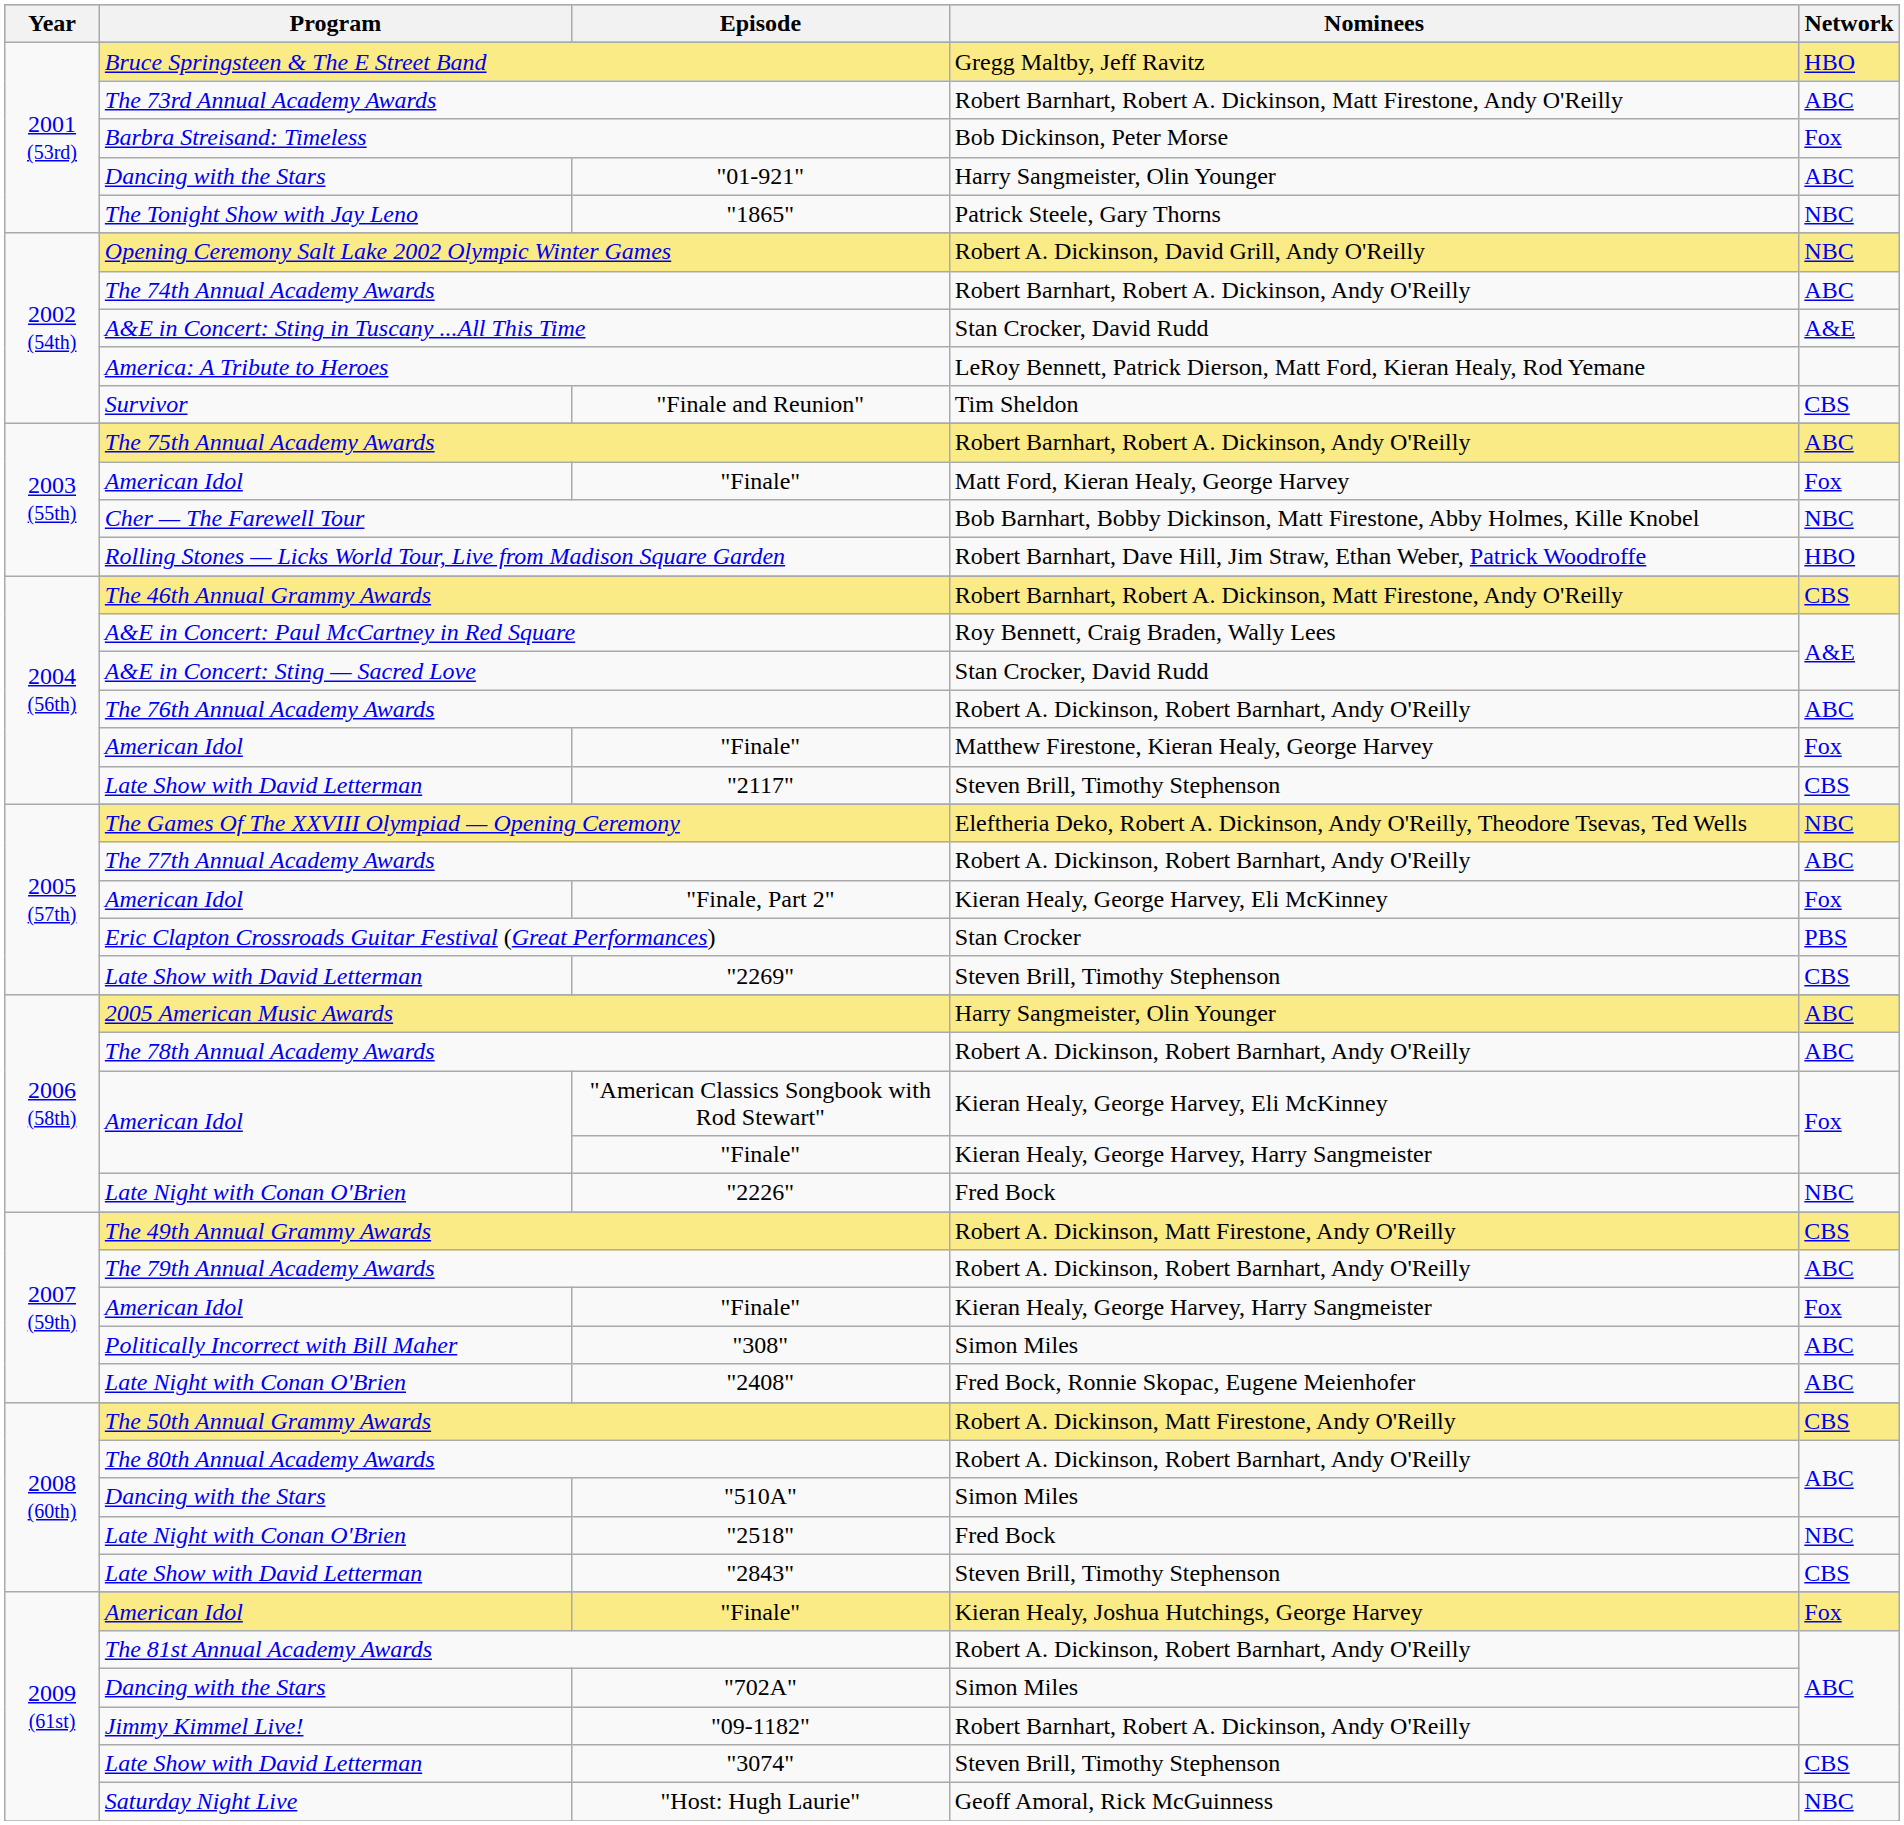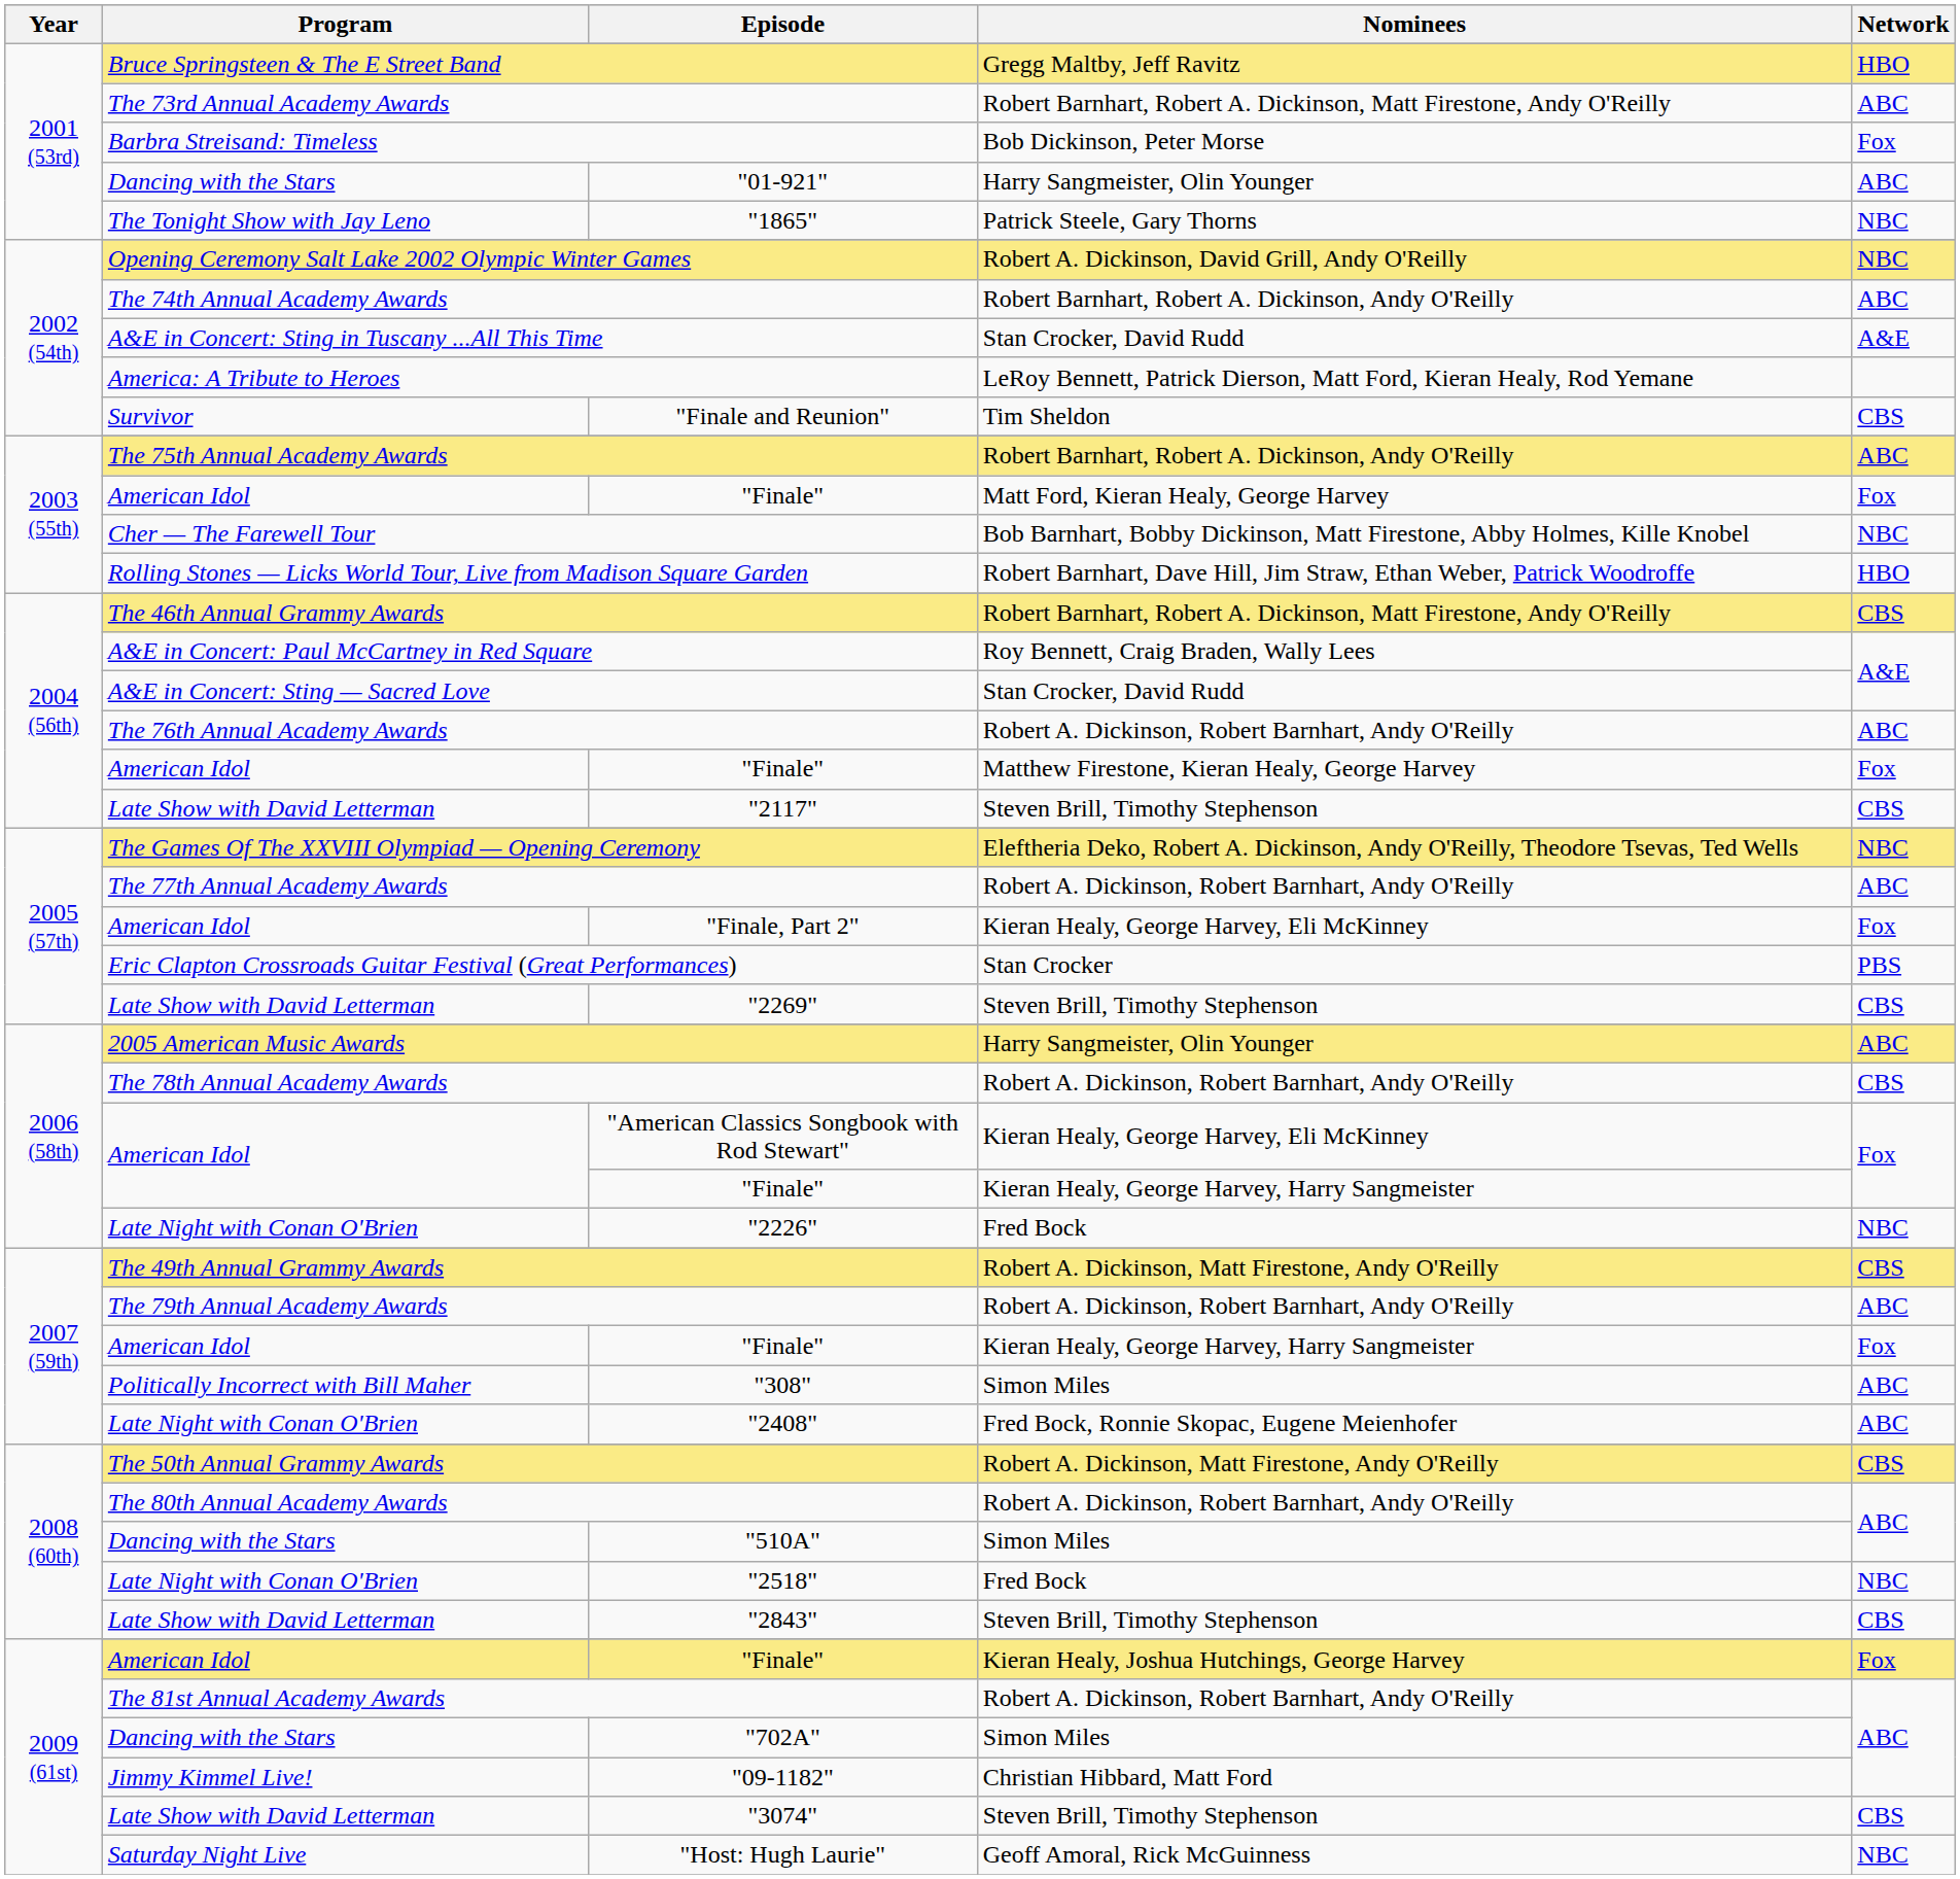The 78th Annual Academy Awards | Network: ABC -> CBS
"09-1182" | Nominees: Robert Barnhart, Robert A. Dickinson, Andy O'Reilly -> Christian Hibbard, Matt Ford
